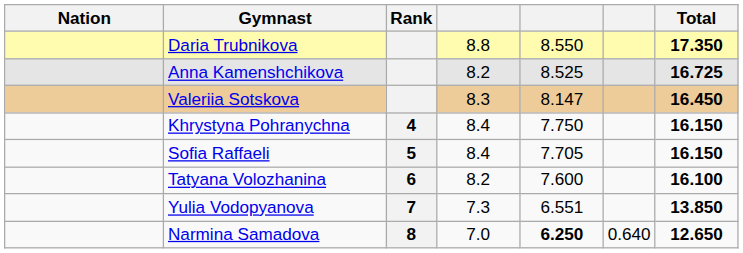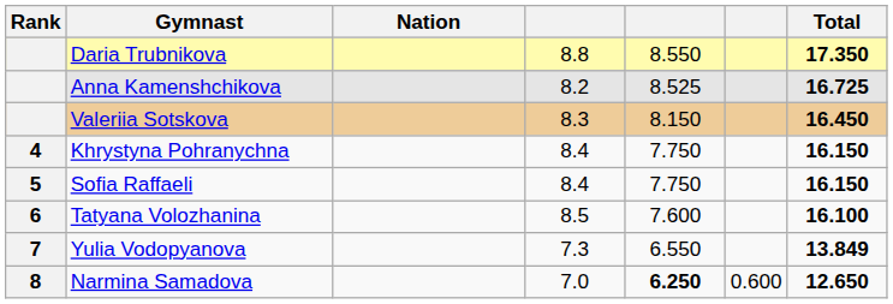columns swapped: Rank <-> Nation
Valeriia Sotskova | column 5: 8.147 -> 8.150
Sofia Raffaeli | column 5: 7.705 -> 7.750
Tatyana Volozhanina | column 4: 8.2 -> 8.5
Yulia Vodopyanova | column 5: 6.551 -> 6.550
Yulia Vodopyanova | Total: 13.850 -> 13.849
Narmina Samadova | column 6: 0.640 -> 0.600
